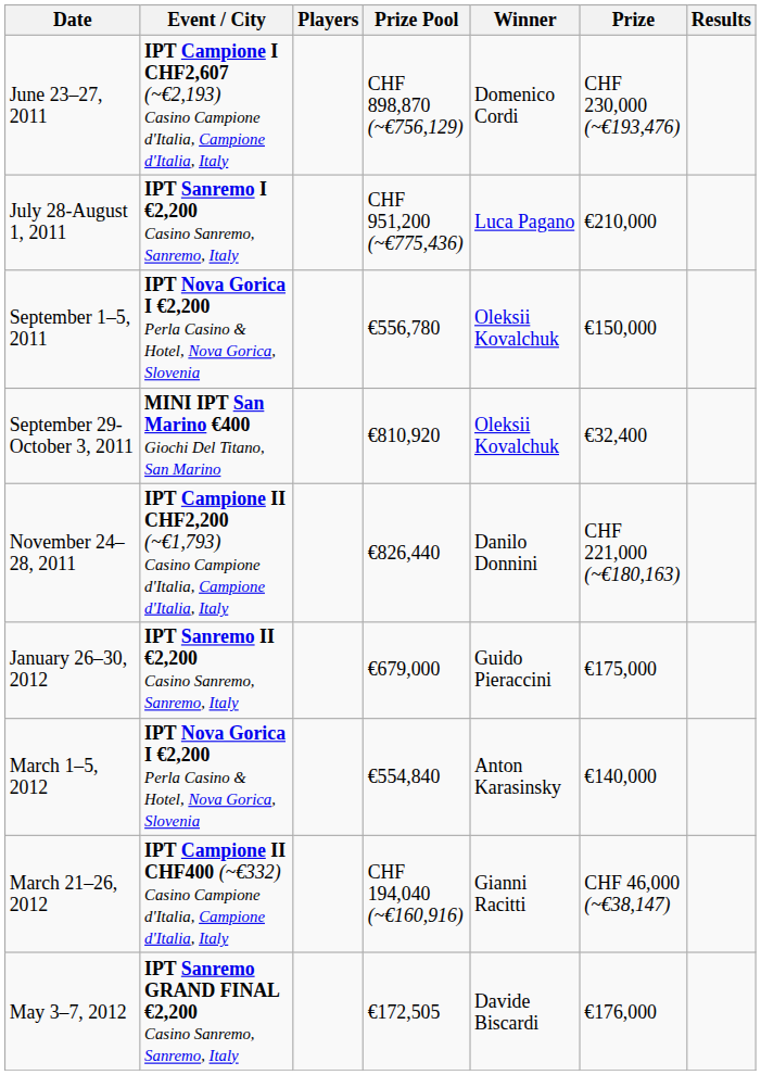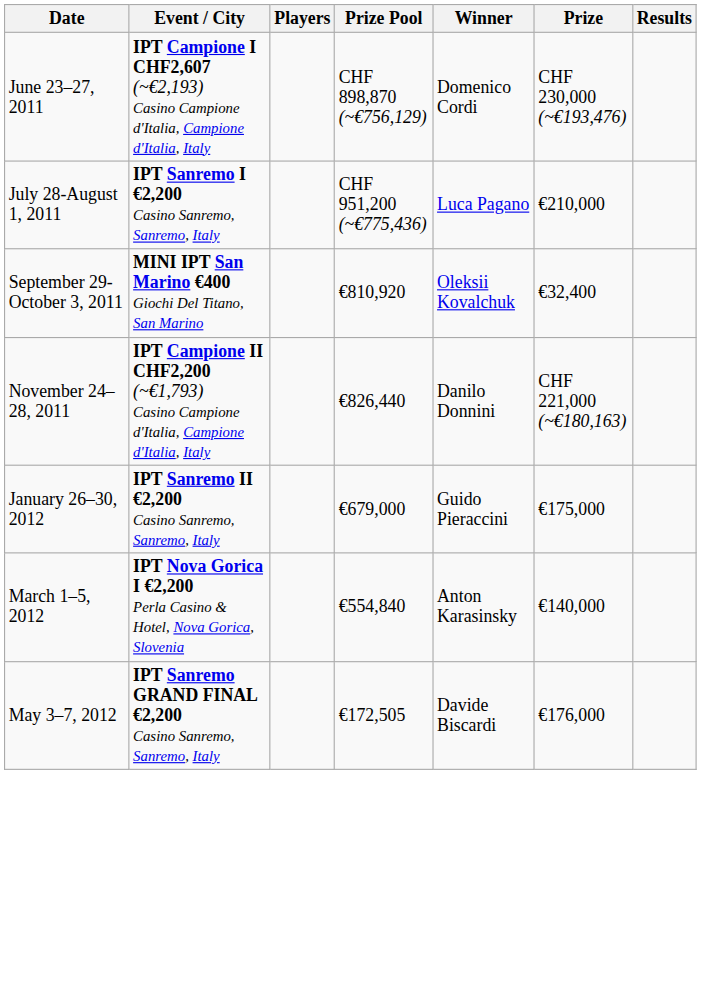- row: September 1–5, 2011 | IPT Nova Gorica I €2,200 Perla Casino & Hotel, Nova Gorica, Slovenia | €556,780 | Oleksii Kovalchuk | €150,000
- row: March 21–26, 2012 | IPT Campione II CHF400 (~€332) Casino Campione d'Italia, Campione d'Italia, Italy | CHF 194,040 (~€160,916) | Gianni Racitti | CHF 46,000 (~€38,147)
